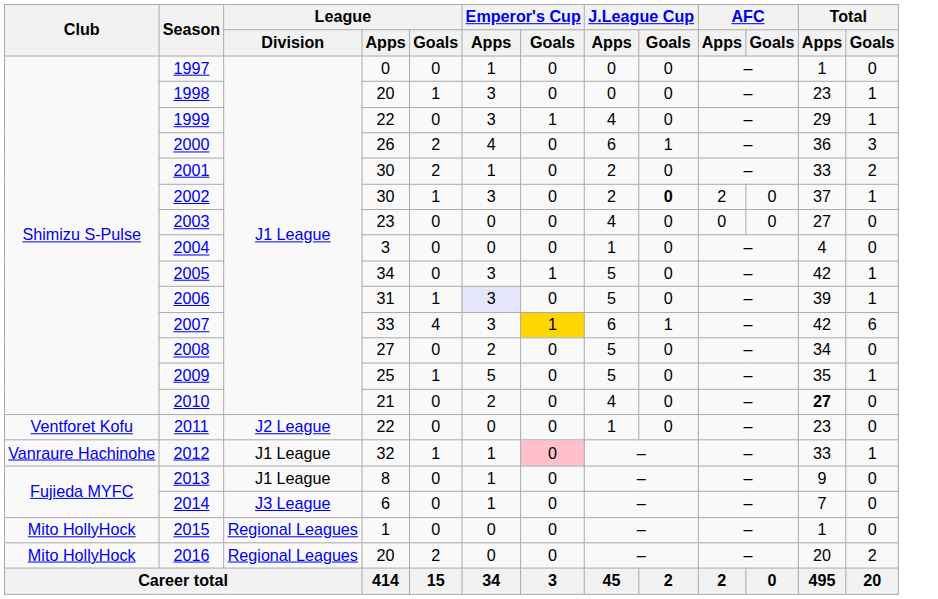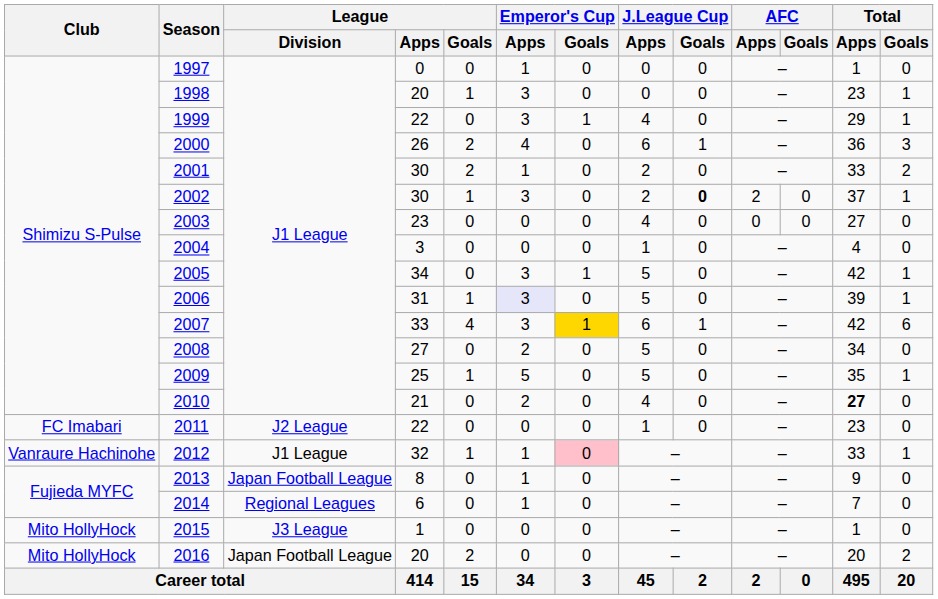2011 | Club: Ventforet Kofu -> FC Imabari
2013 | League / Division: J1 League -> Japan Football League
2014 | League / Division: J3 League -> Regional Leagues
2015 | League / Division: Regional Leagues -> J3 League
2016 | League / Division: Regional Leagues -> Japan Football League
